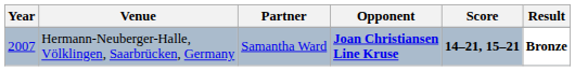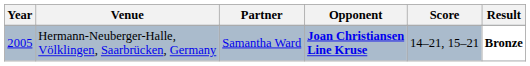Hermann-Neuberger-Halle, Völklingen, Saarbrücken, Germany | Year: 2007 -> 2005
Hermann-Neuberger-Halle, Völklingen, Saarbrücken, Germany | Score: bold -> normal
